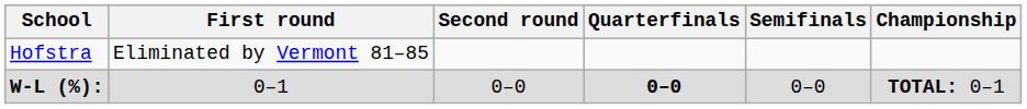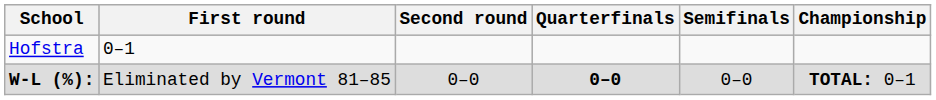Hofstra | First round: Eliminated by Vermont 81–85 -> 0–1
W-L (%): | First round: 0–1 -> Eliminated by Vermont 81–85
